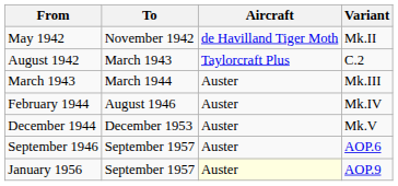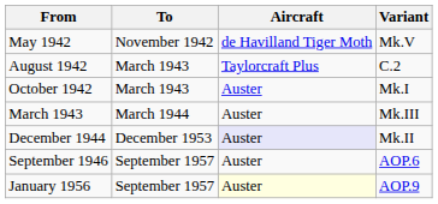May 1942 | Variant: Mk.II -> Mk.V
+ row: October 1942 | March 1943 | Auster | Mk.I
- row: February 1944 | August 1946 | Auster | Mk.IV
December 1944 | Aircraft: no background -> lavender background
December 1944 | Variant: Mk.V -> Mk.II
